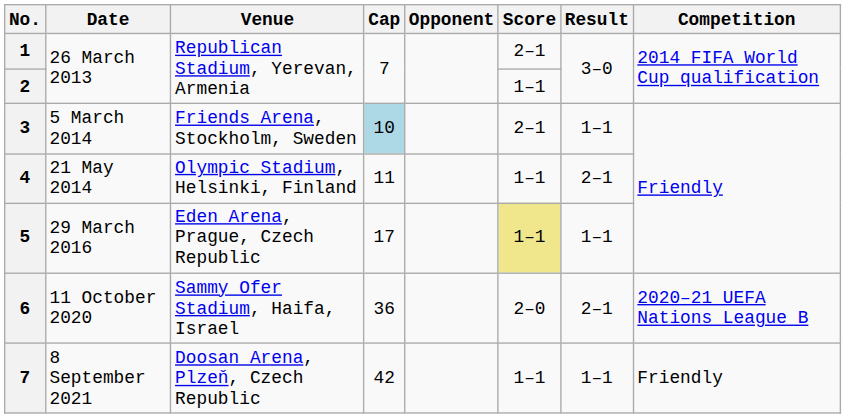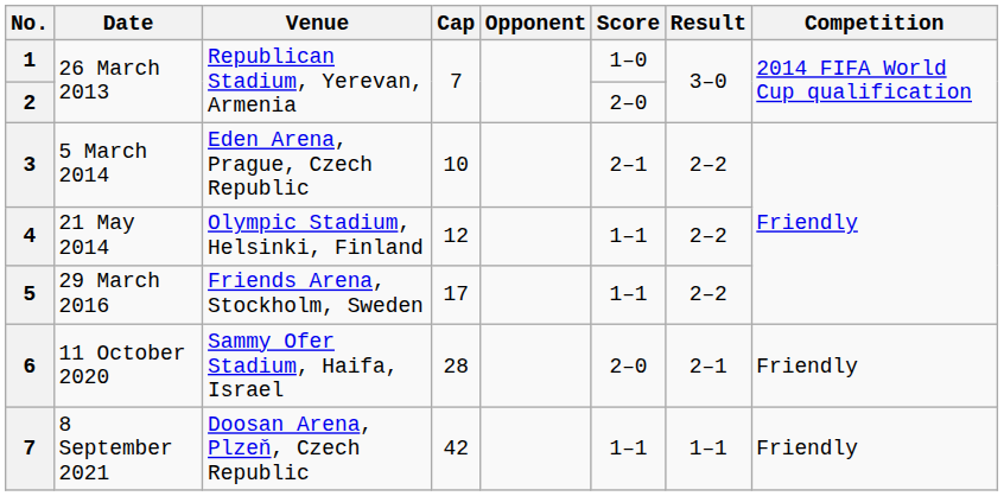1 | Score: 2–1 -> 1–0
2 | Score: 1–1 -> 2–0
3 | Venue: Friends Arena, Stockholm, Sweden -> Eden Arena, Prague, Czech Republic
3 | Cap: lightblue background -> no background
3 | Result: 1–1 -> 2–2
4 | Cap: 11 -> 12
4 | Result: 2–1 -> 2–2
5 | Venue: Eden Arena, Prague, Czech Republic -> Friends Arena, Stockholm, Sweden
5 | Score: khaki background -> no background
5 | Result: 1–1 -> 2–2
6 | Cap: 36 -> 28
6 | Competition: 2020–21 UEFA Nations League B -> Friendly
